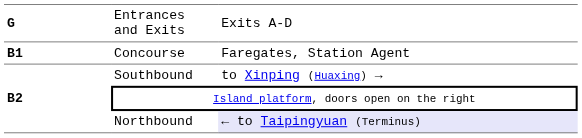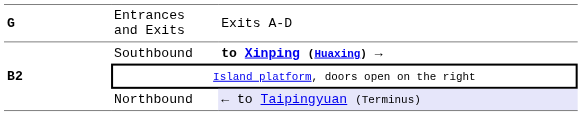- row: B1 | Concourse | Faregates, Station Agent
Southbound | column 3: normal -> bold
